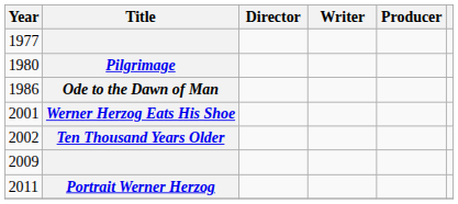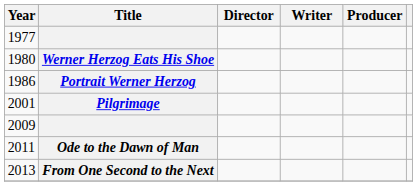1980 | Title: Pilgrimage -> Werner Herzog Eats His Shoe
1986 | Title: Ode to the Dawn of Man -> Portrait Werner Herzog
2001 | Title: Werner Herzog Eats His Shoe -> Pilgrimage
- row: 2002 | Ten Thousand Years Older
2011 | Title: Portrait Werner Herzog -> Ode to the Dawn of Man
+ row: 2013 | From One Second to the Next
